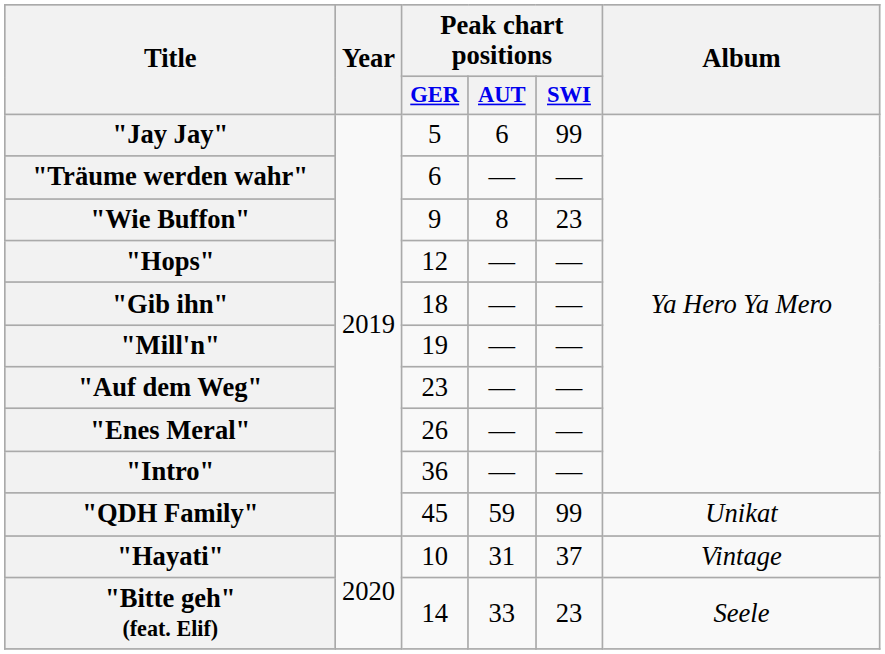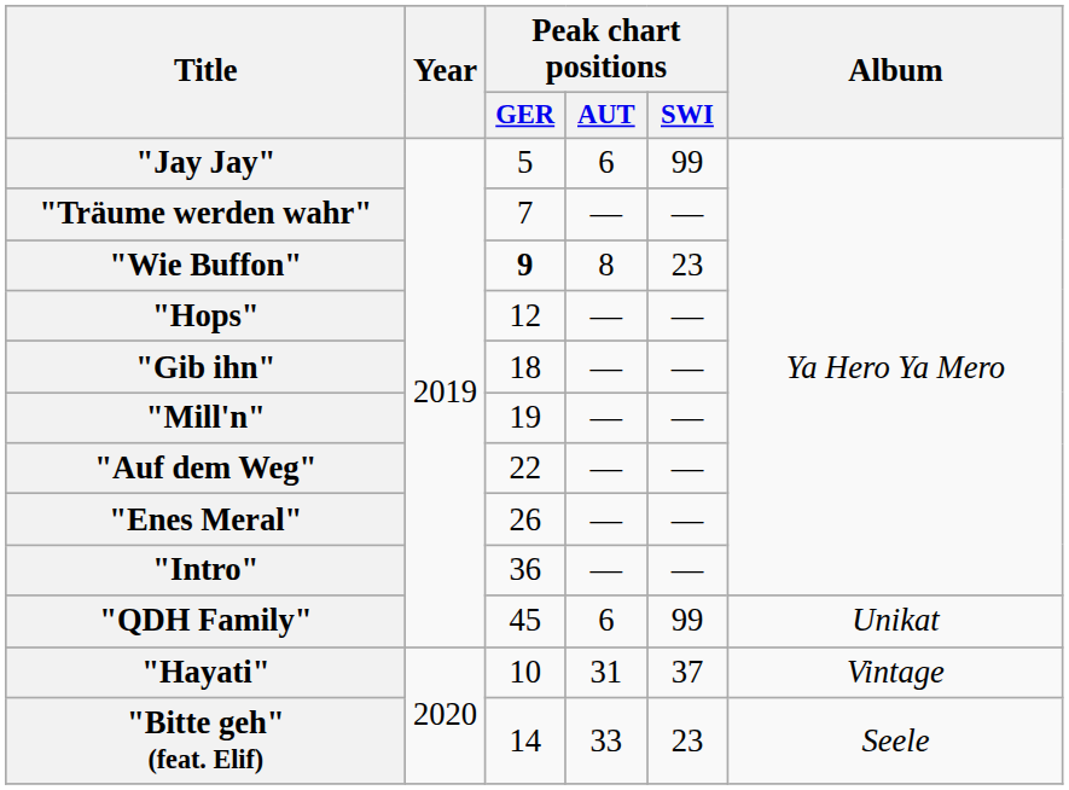"Träume werden wahr" | Peak chart positions / GER: 6 -> 7
"Wie Buffon" | Peak chart positions / GER: normal -> bold
"Auf dem Weg" | Peak chart positions / GER: 23 -> 22
"QDH Family" | Peak chart positions / AUT: 59 -> 6
